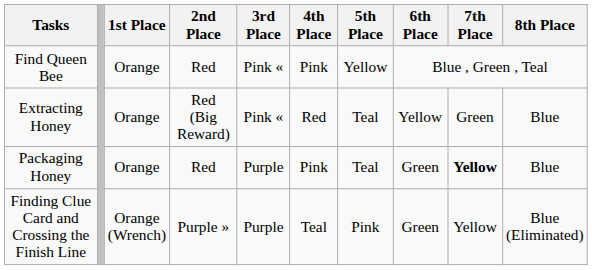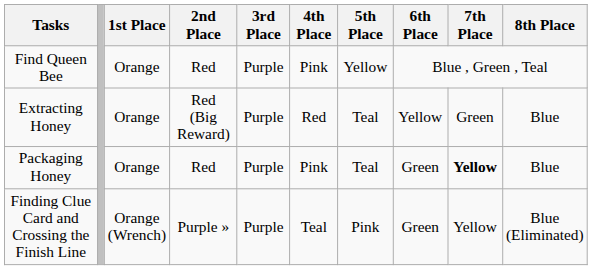Find Queen Bee | 3rd Place: Pink « -> Purple
Extracting Honey | 3rd Place: Pink « -> Purple
